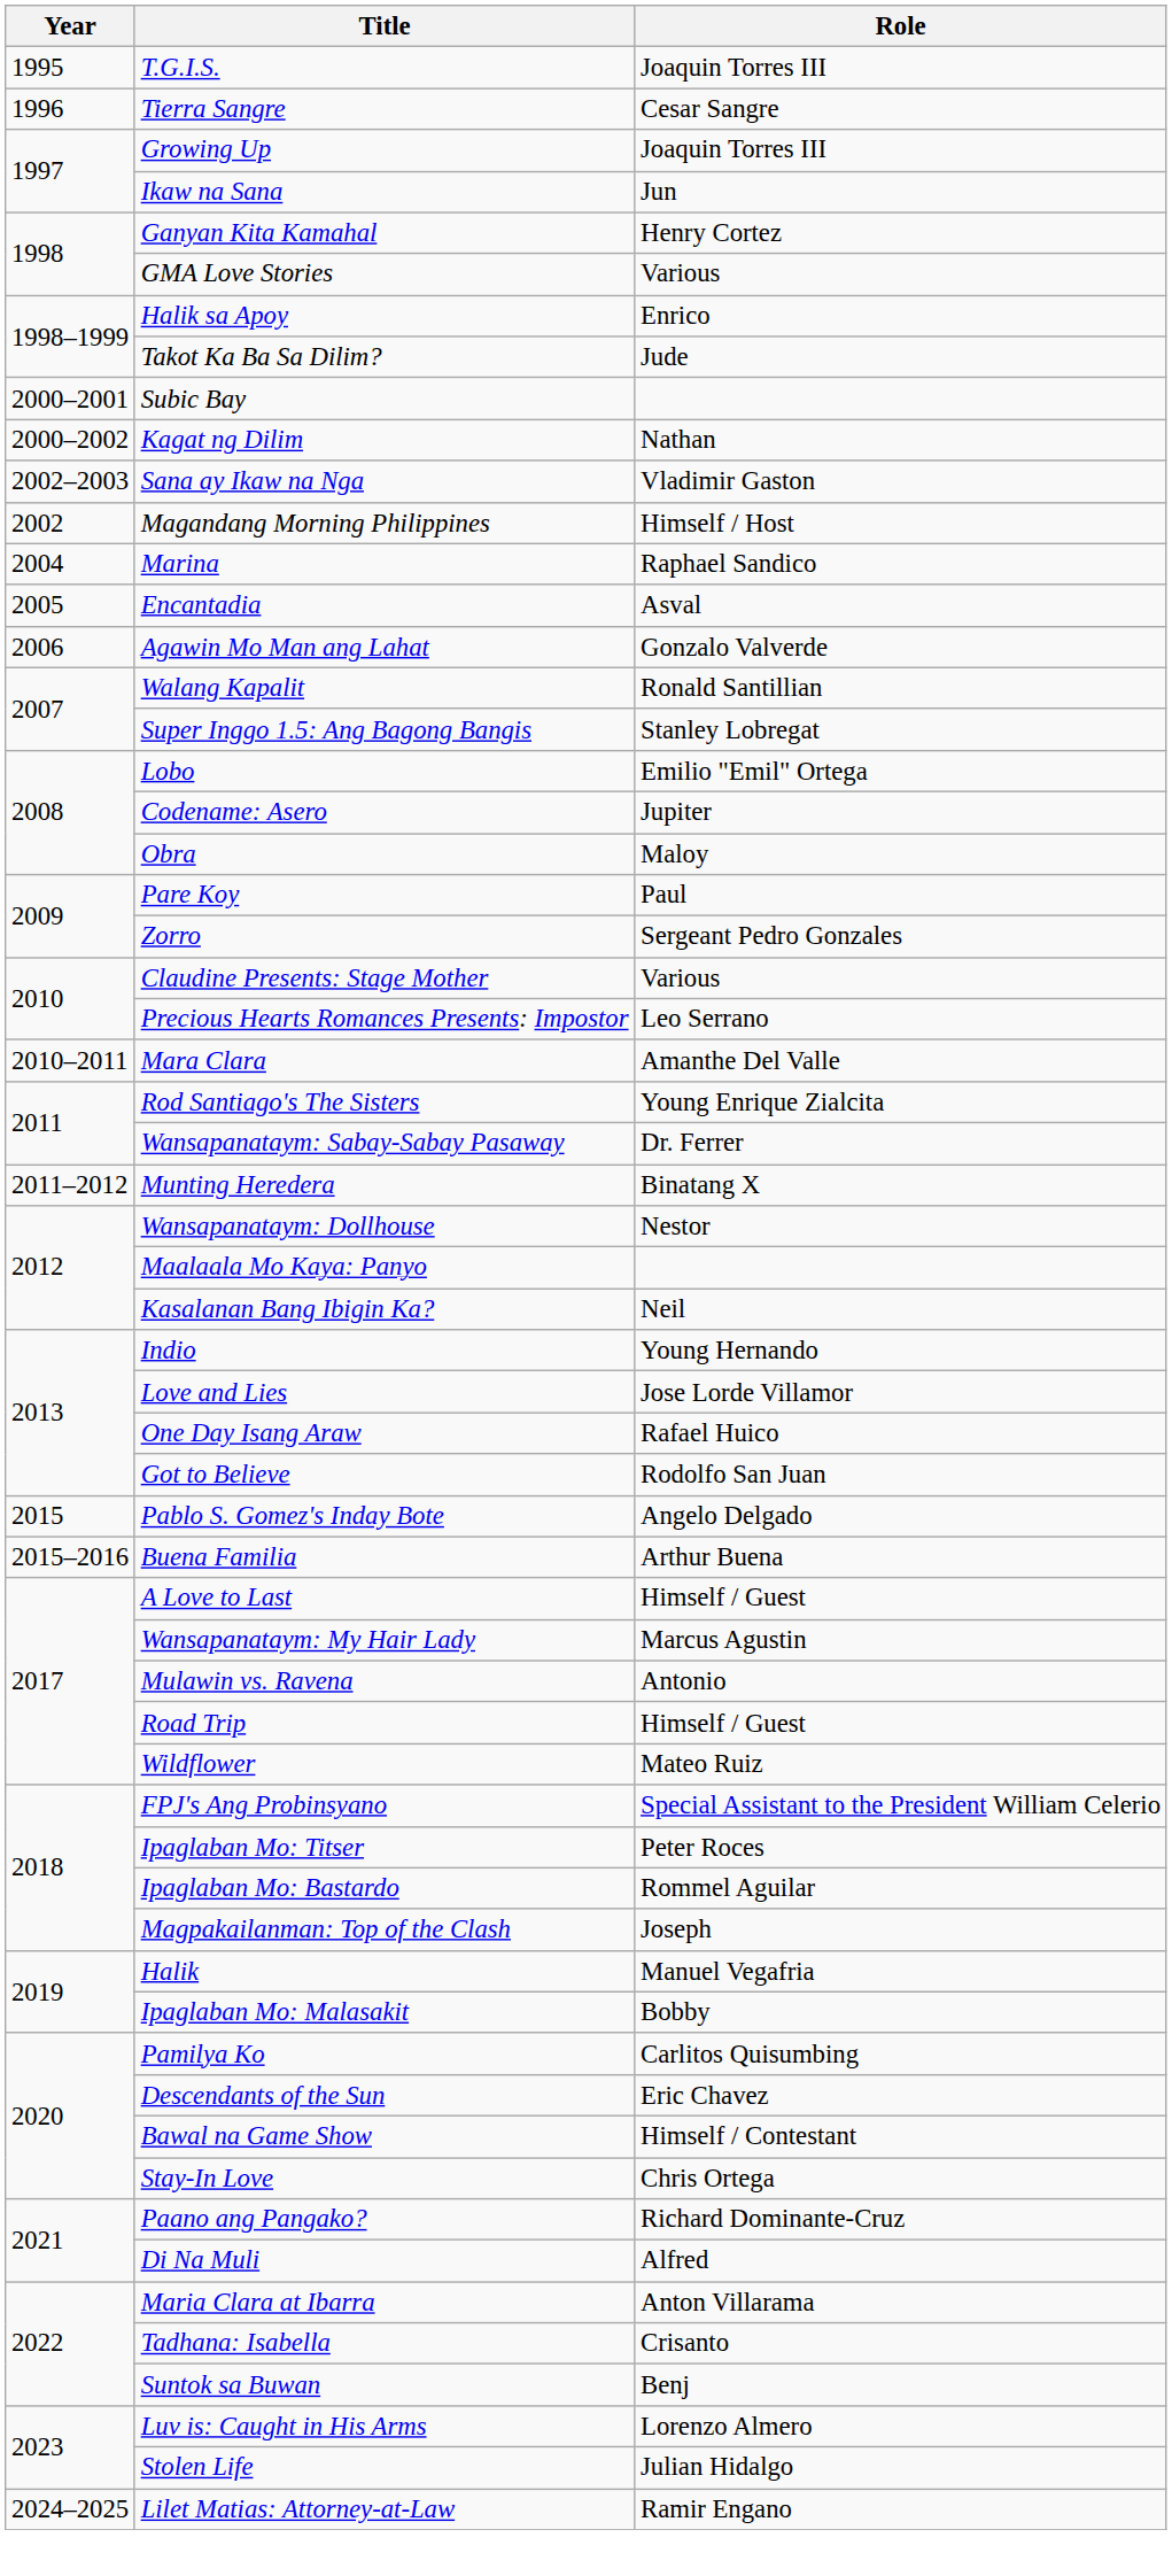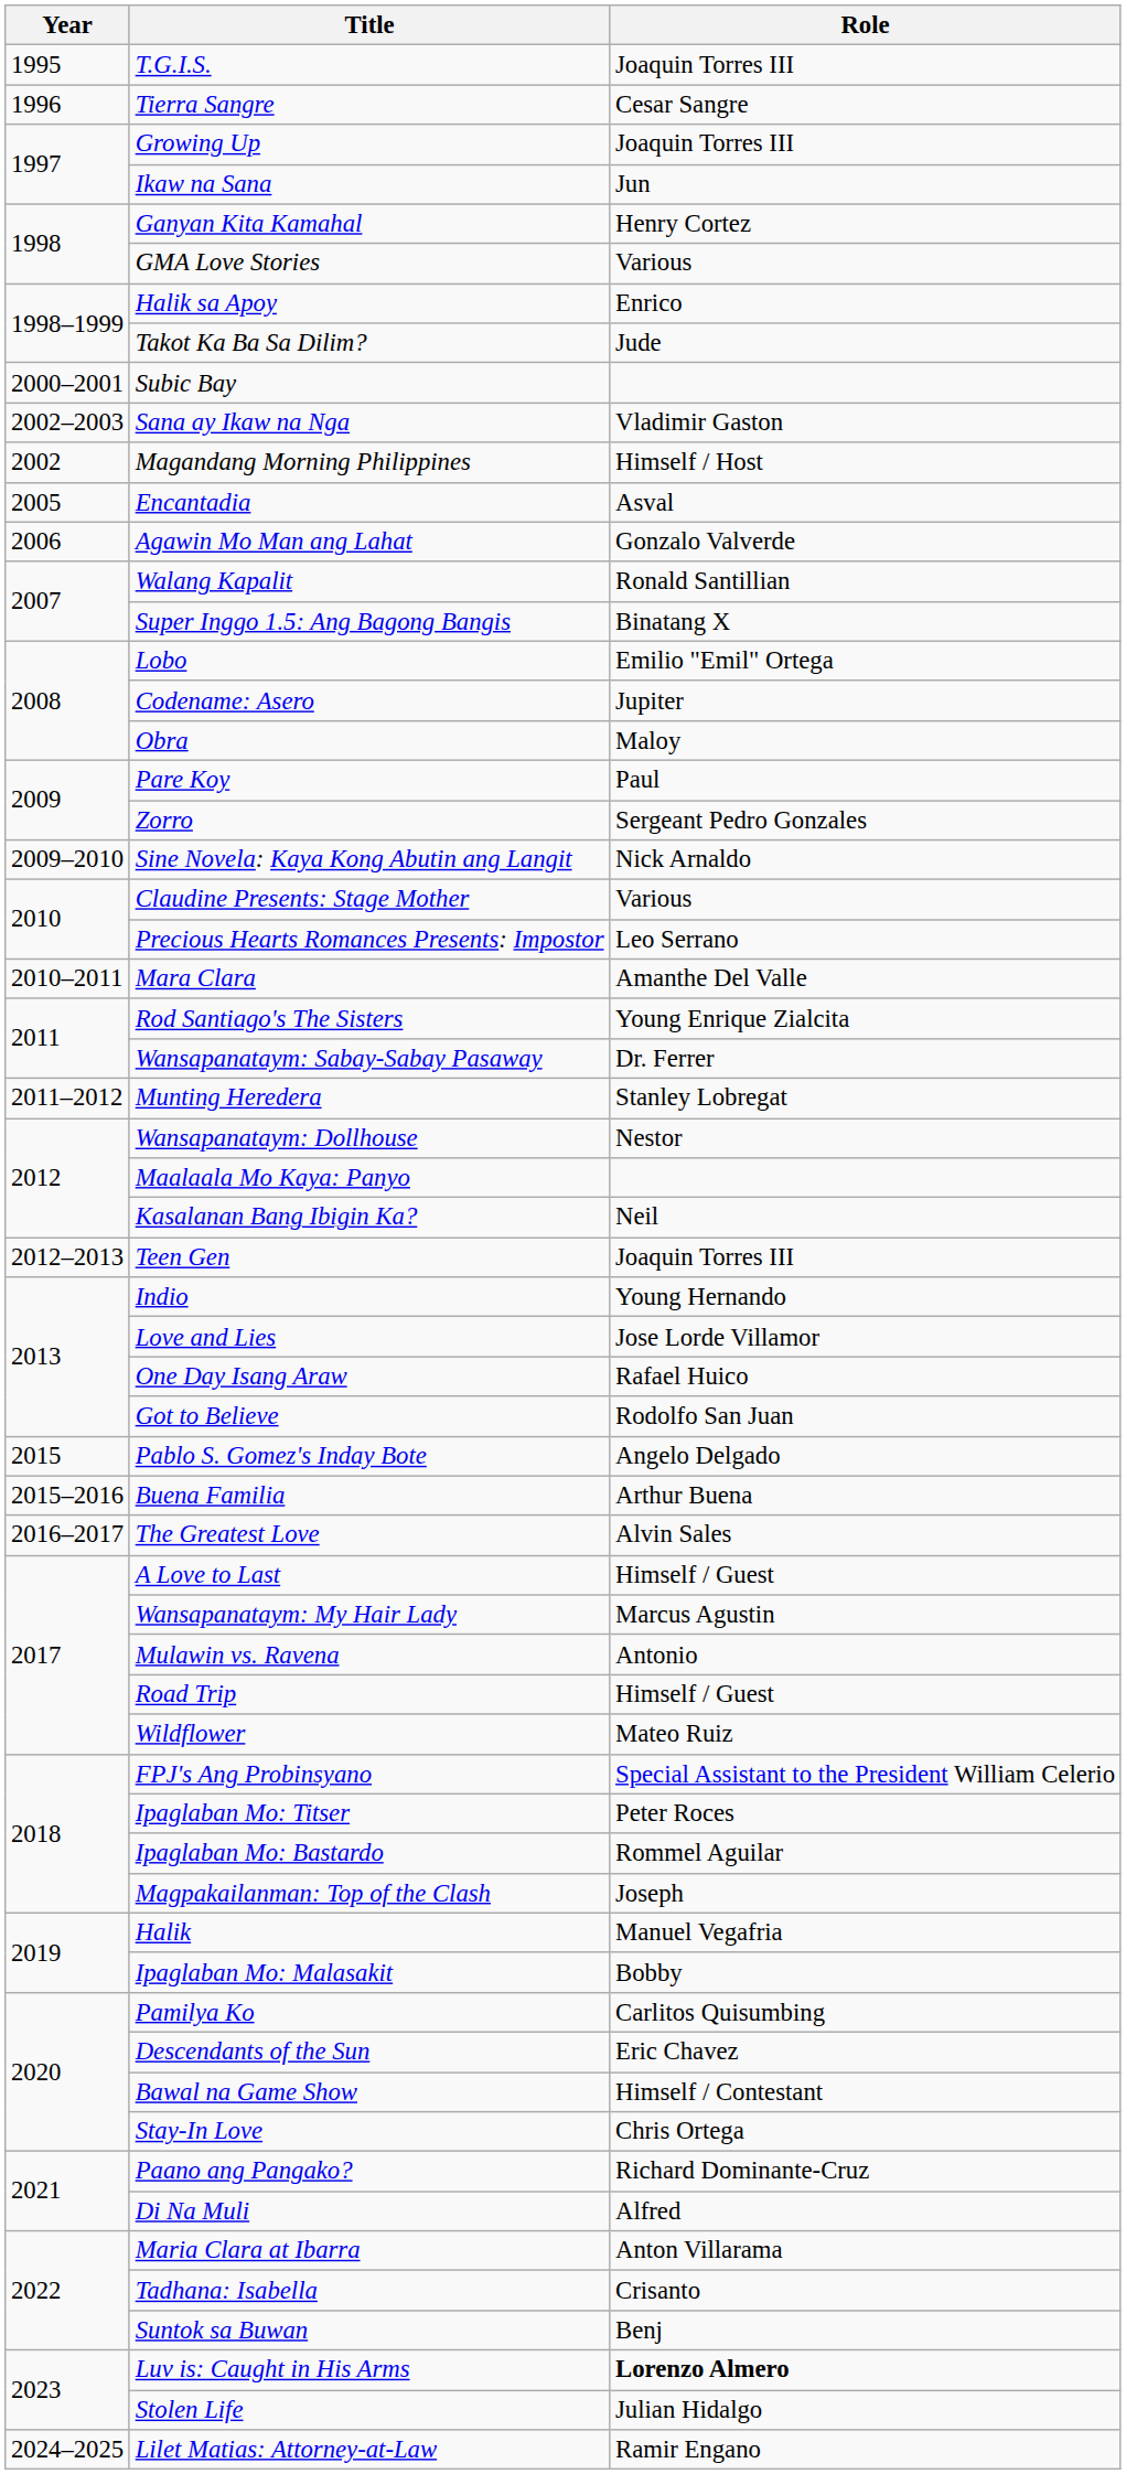- row: 2000–2002 | Kagat ng Dilim | Nathan
- row: 2004 | Marina | Raphael Sandico
Super Inggo 1.5: Ang Bagong Bangis | Role: Stanley Lobregat -> Binatang X
+ row: 2009–2010 | Sine Novela: Kaya Kong Abutin ang Langit | Nick Arnaldo
Munting Heredera | Role: Binatang X -> Stanley Lobregat
+ row: 2012–2013 | Teen Gen | Joaquin Torres III
+ row: 2016–2017 | The Greatest Love | Alvin Sales
Luv is: Caught in His Arms | Role: normal -> bold
